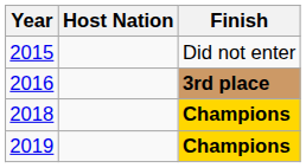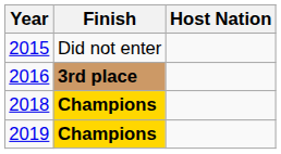columns swapped: Host Nation <-> Finish
